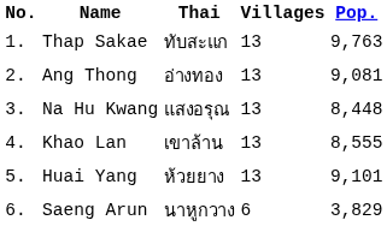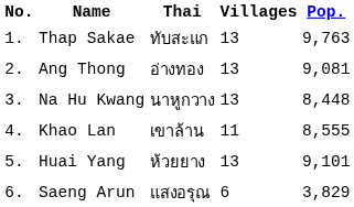Na Hu Kwang | Thai: แสงอรุณ -> นาหูกวาง
Khao Lan | Villages: 13 -> 11
Saeng Arun | Thai: นาหูกวาง -> แสงอรุณ
